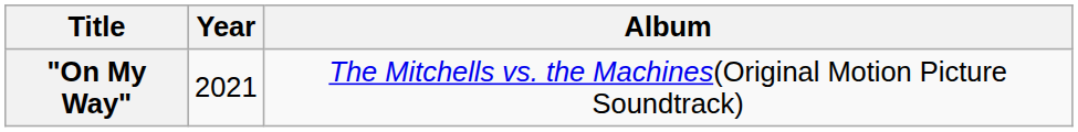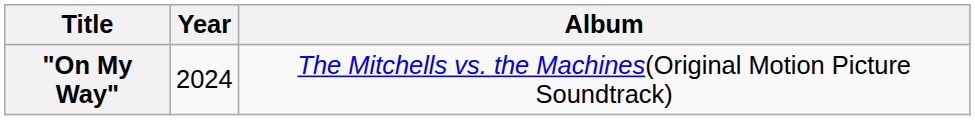"On My Way" | Year: 2021 -> 2024
